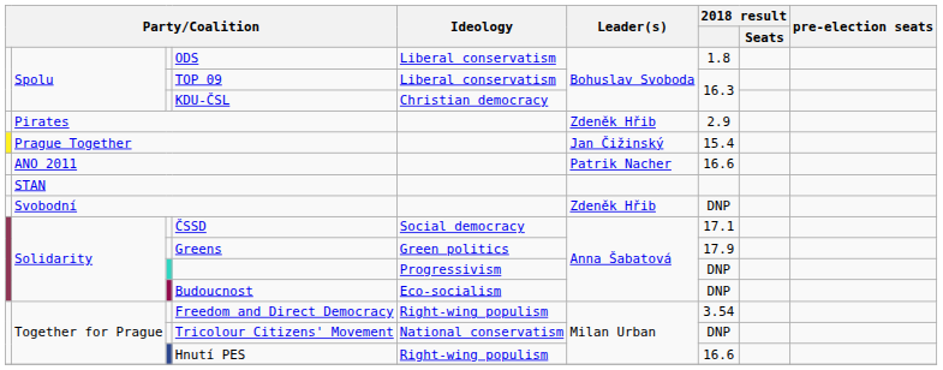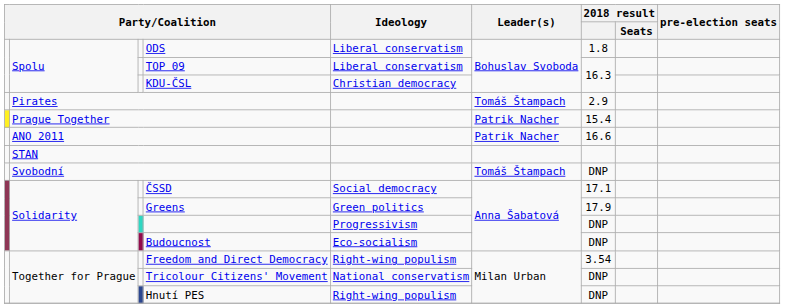Pirates | Leader(s): Zdeněk Hřib -> Tomáš Štampach
Prague Together | Leader(s): Jan Čižinský -> Patrik Nacher
Svobodní | Leader(s): Zdeněk Hřib -> Tomáš Štampach
Hnutí PES | 2018 result: 16.6 -> DNP
